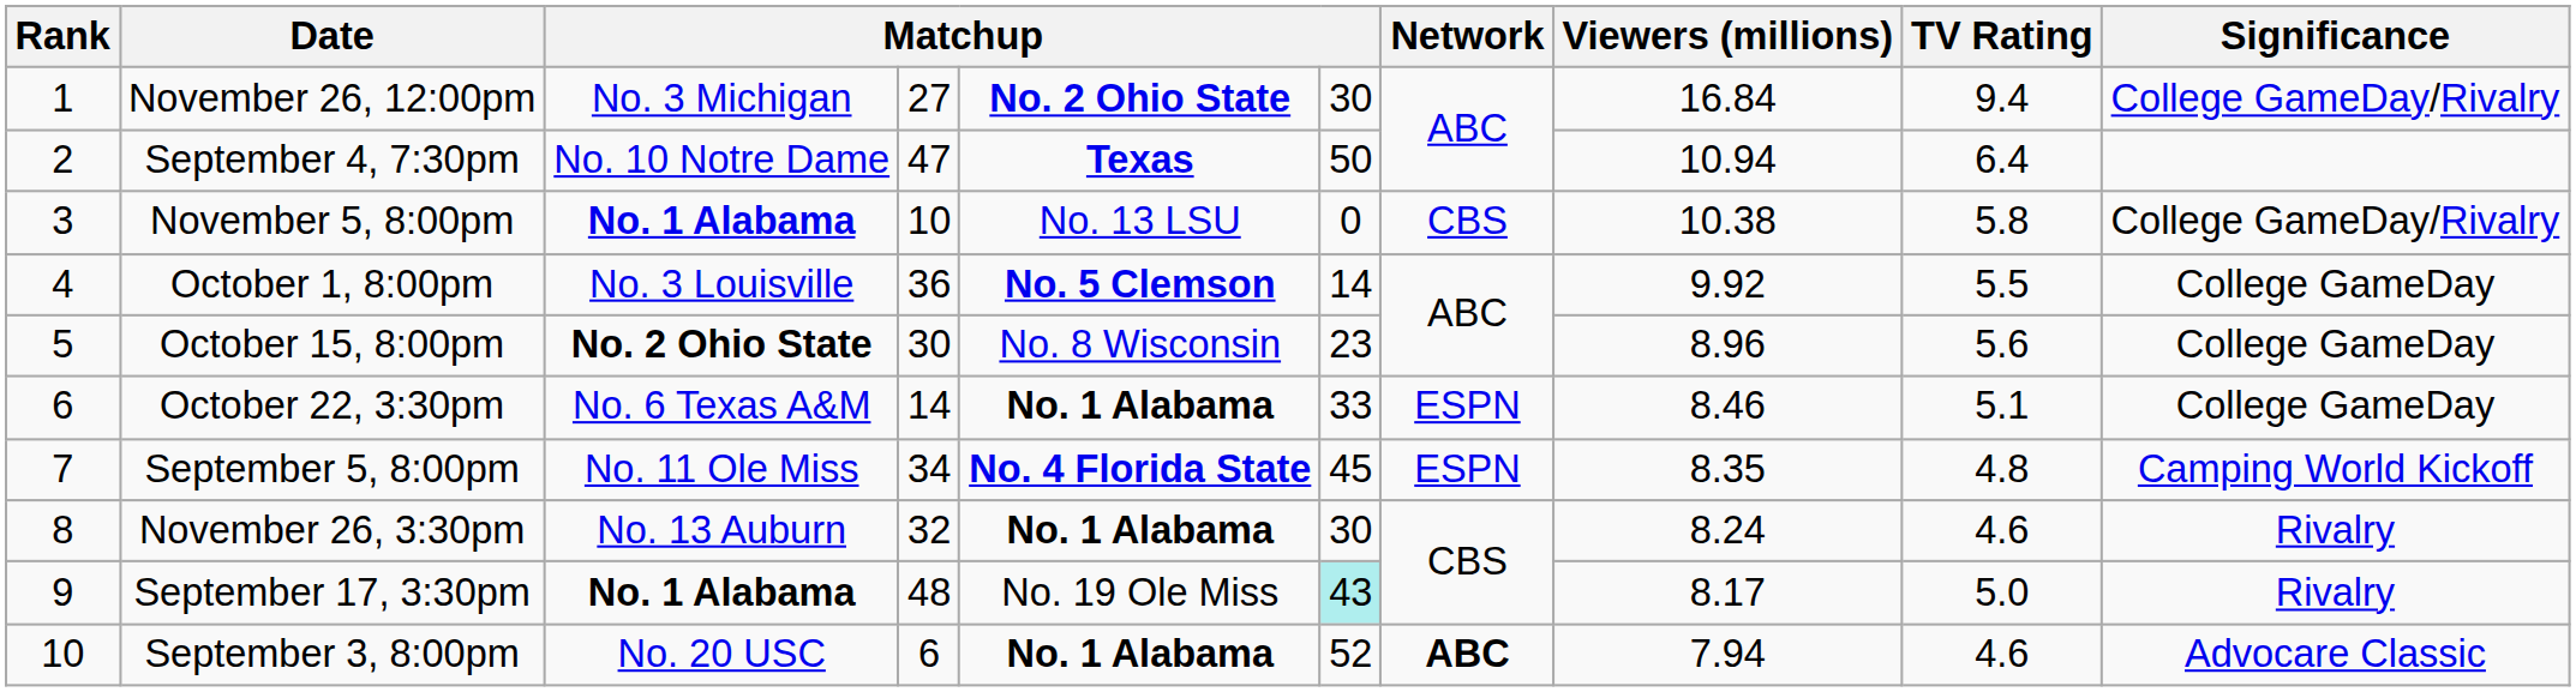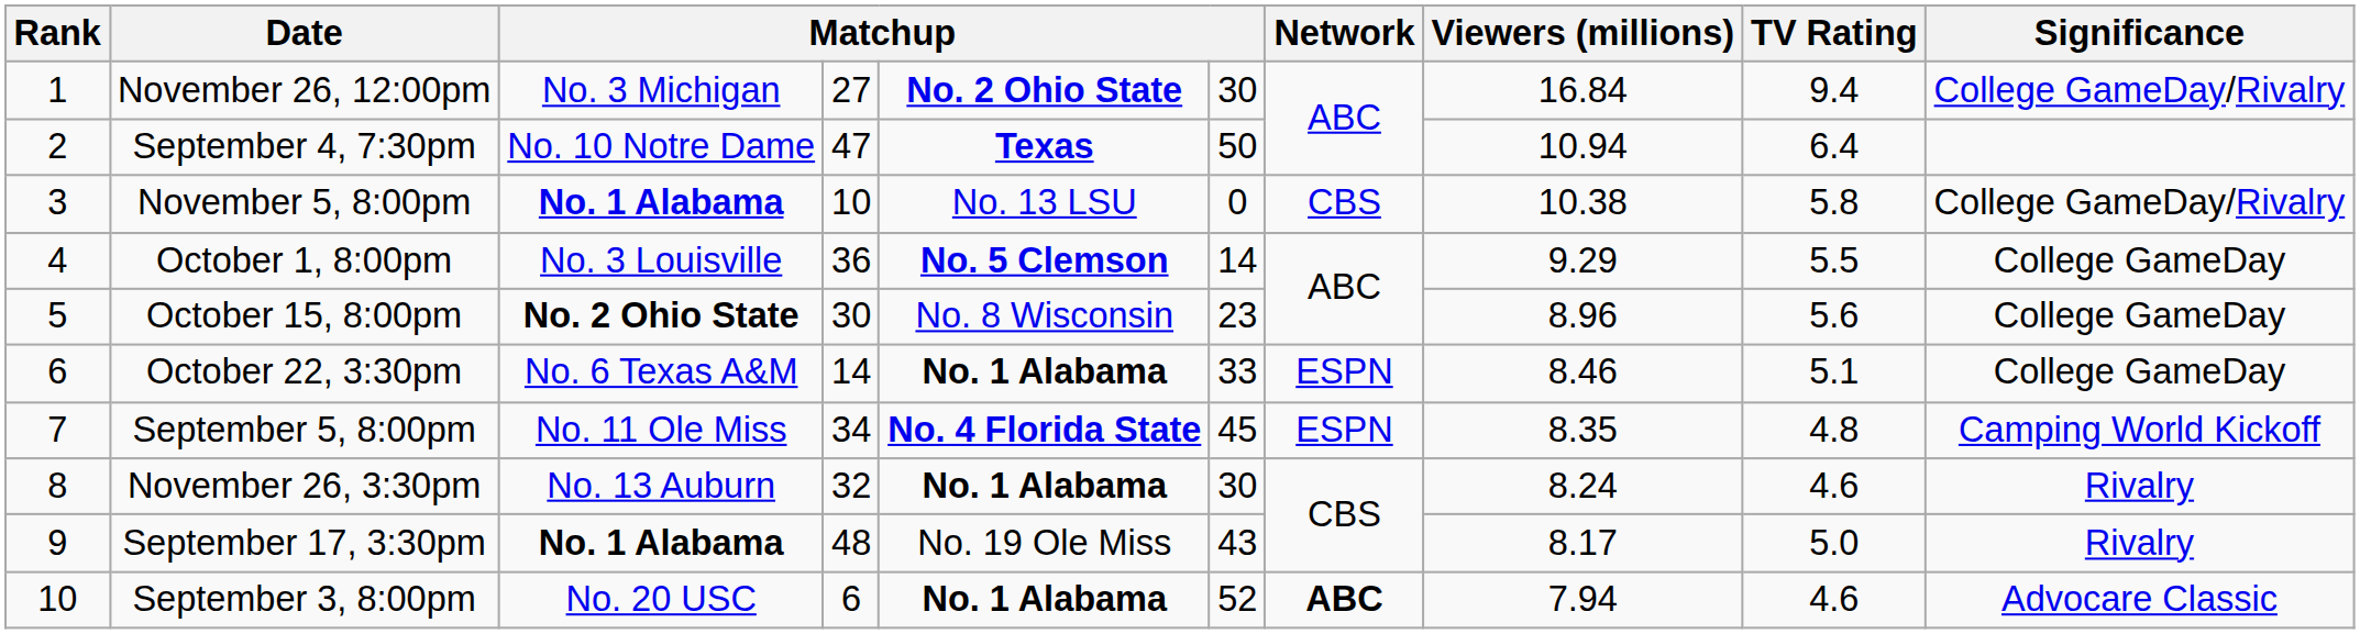October 1, 8:00pm | Viewers (millions): 9.92 -> 9.29
September 17, 3:30pm | column 6: paleturquoise background -> no background
